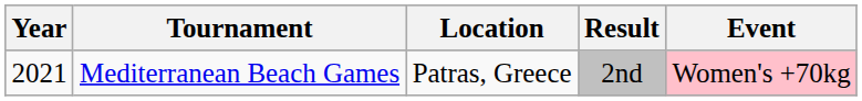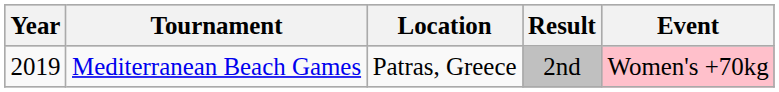Mediterranean Beach Games | Year: 2021 -> 2019
